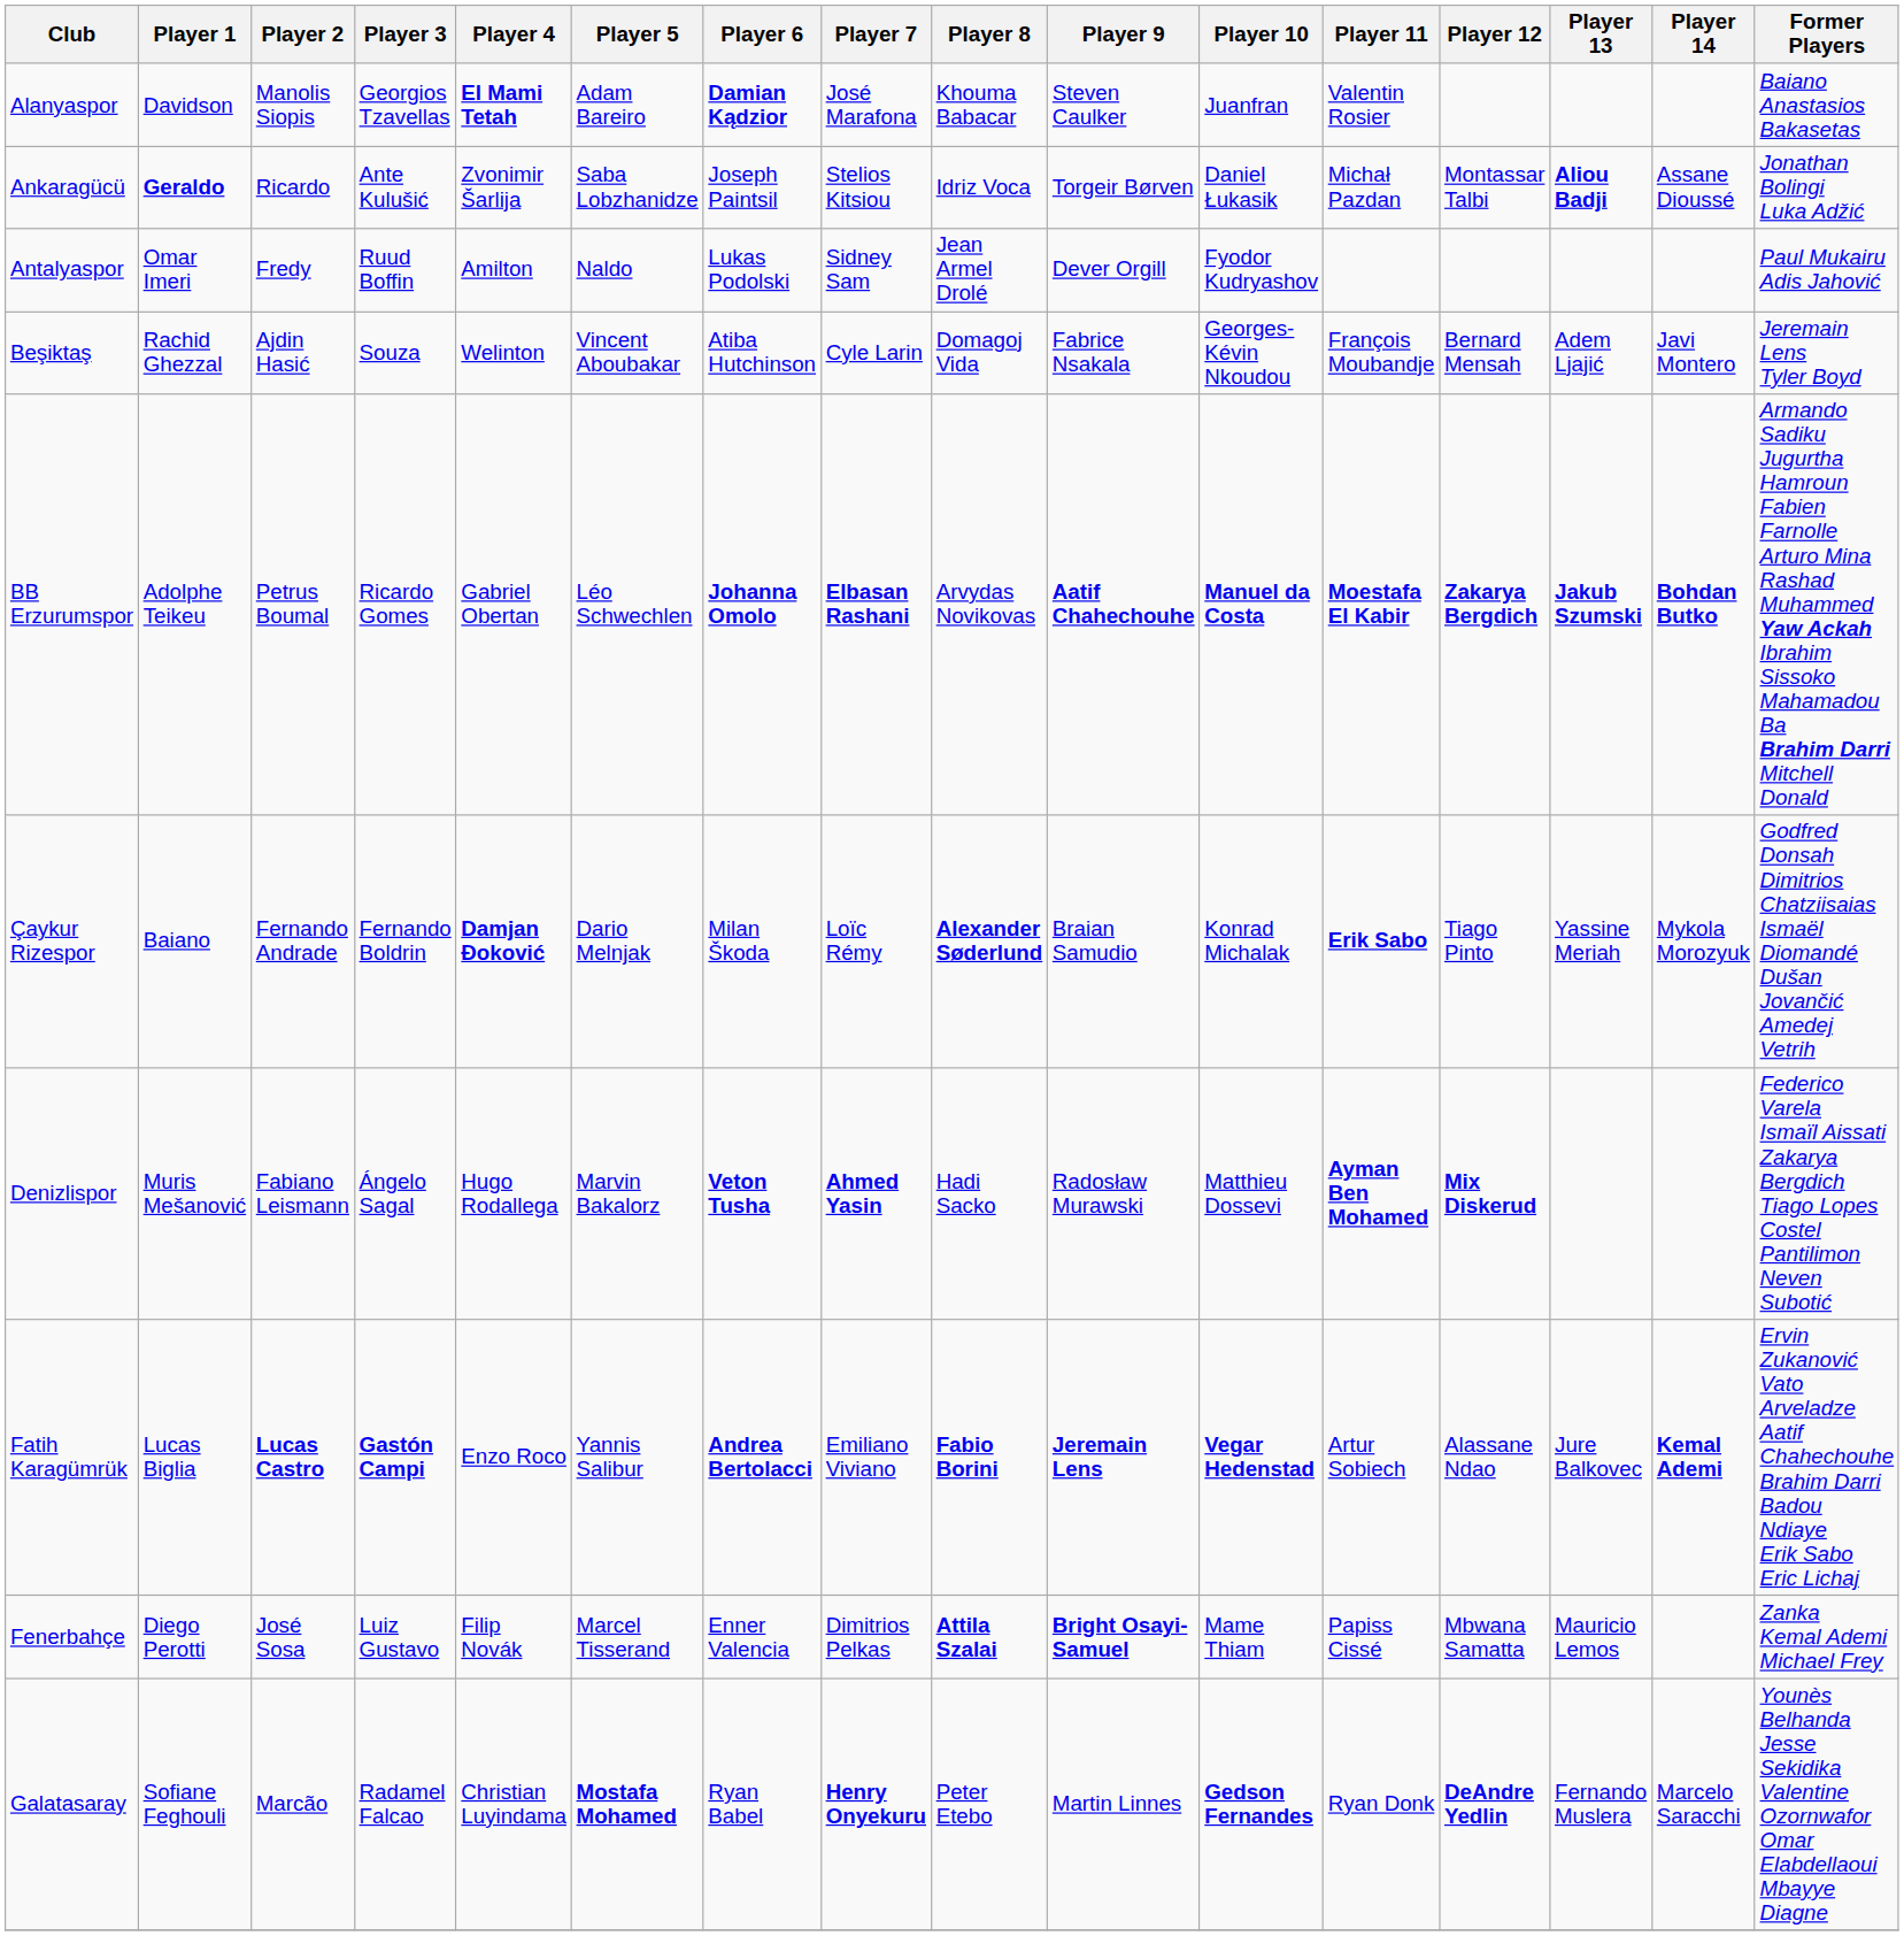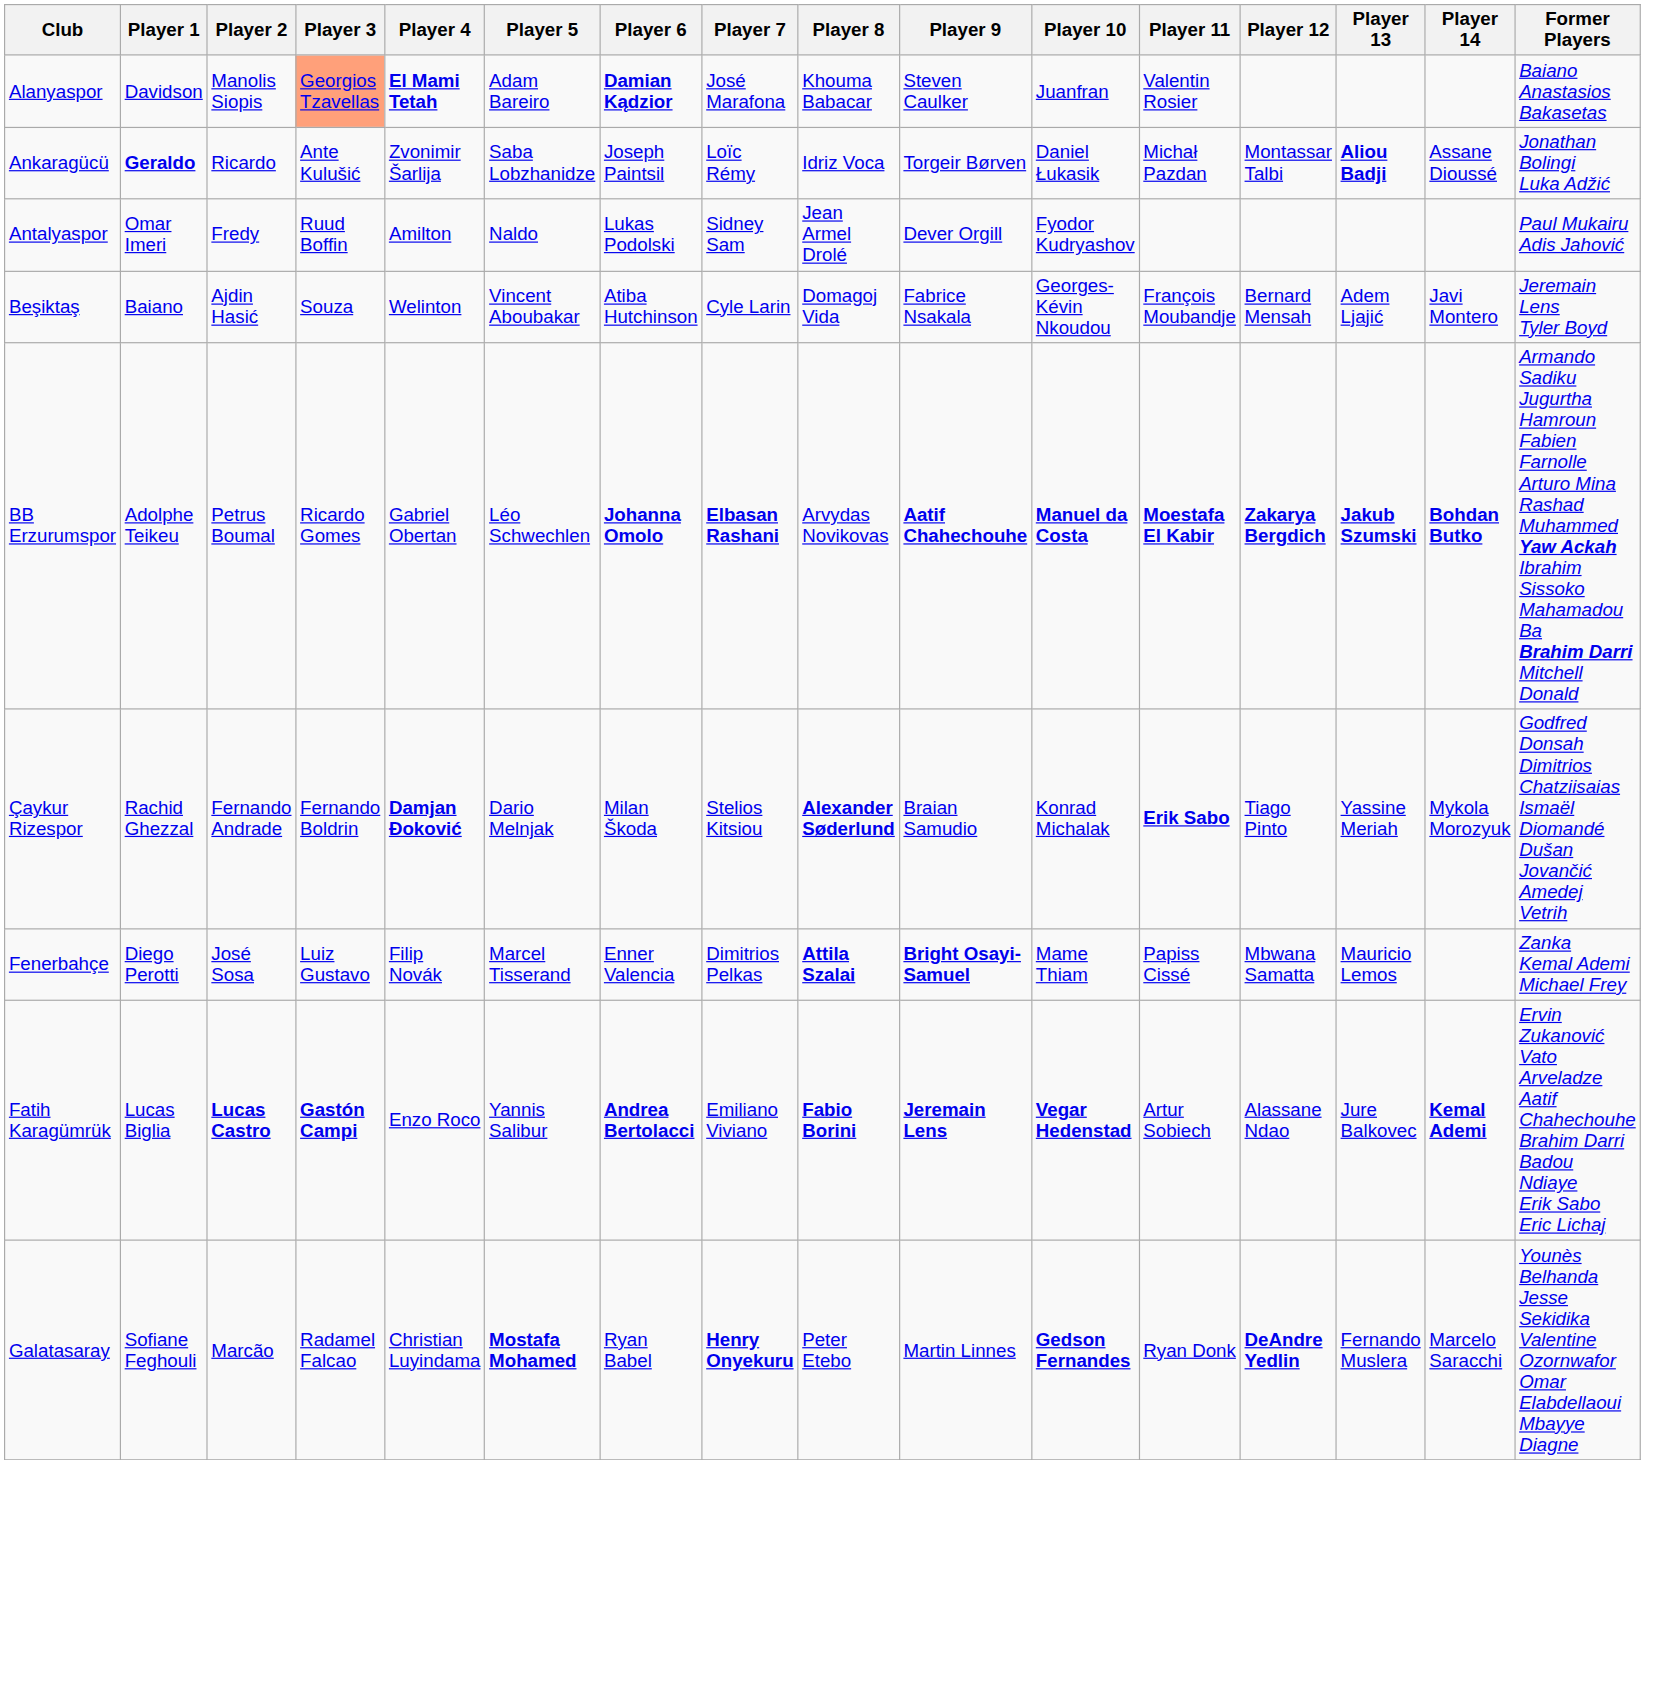Alanyaspor | Player 3: no background -> lightsalmon background
Ankaragücü | Player 7: Stelios Kitsiou -> Loïc Rémy
Beşiktaş | Player 1: Rachid Ghezzal -> Baiano
Çaykur Rizespor | Player 1: Baiano -> Rachid Ghezzal
Çaykur Rizespor | Player 7: Loïc Rémy -> Stelios Kitsiou
- row: Denizlispor | Muris Mešanović | Fabiano Leismann | Ángelo Sagal | Hugo Rodallega | Marvin Bakalorz | Veton Tusha | Ahmed Yasin | Hadi Sacko | Radosław Murawski | Matthieu Dossevi | Ayman Ben Mohamed | Mix Diskerud | Federico Varela Ismaïl Aissati Zakarya Bergdich Tiago Lopes Costel Pantilimon Neven Subotić
rows swapped: Fatih Karagümrük <-> Fenerbahçe
